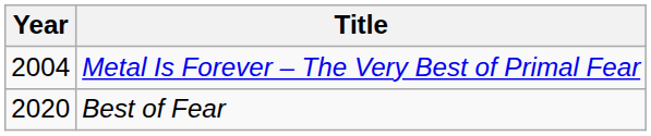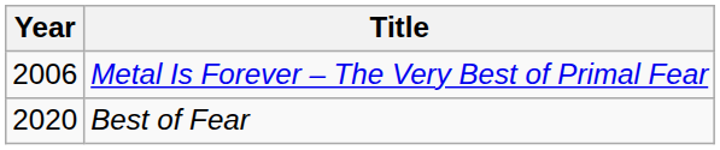Metal Is Forever – The Very Best of Primal Fear | Year: 2004 -> 2006
